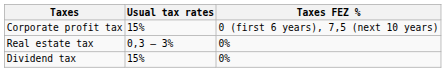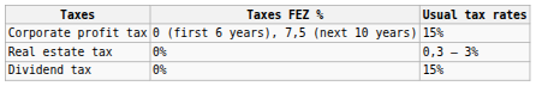columns swapped: Usual tax rates <-> Taxes FEZ %
